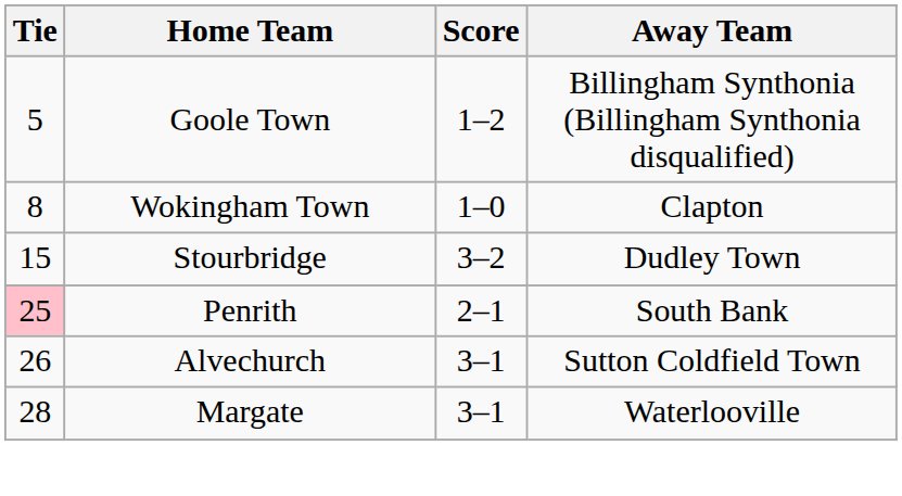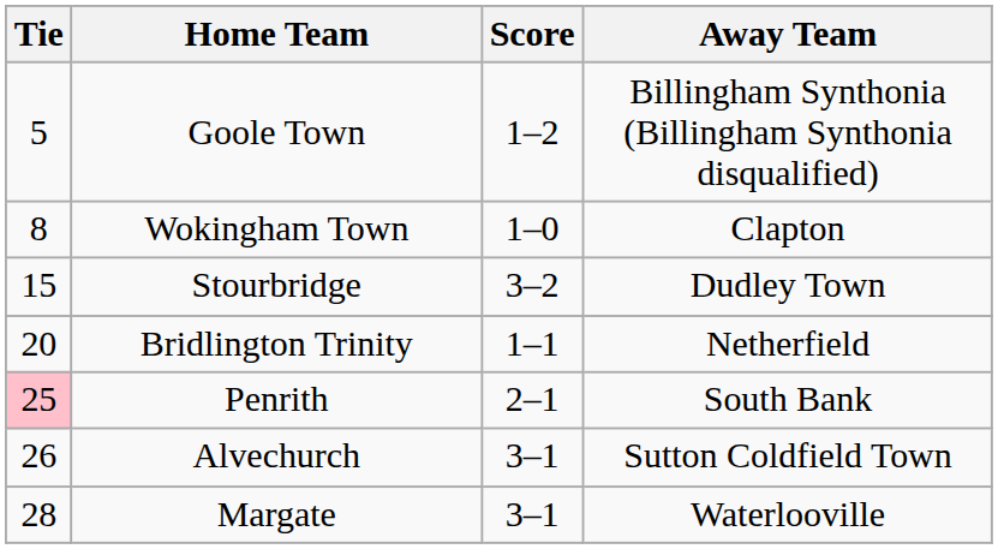+ row: 20 | Bridlington Trinity | 1–1 | Netherfield
